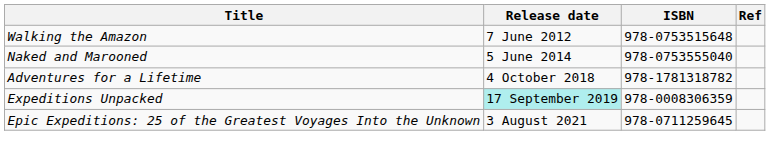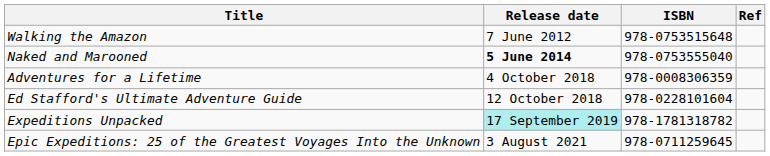Naked and Marooned | Release date: normal -> bold
Adventures for a Lifetime | ISBN: 978-1781318782 -> 978-0008306359
+ row: Ed Stafford's Ultimate Adventure Guide | 12 October 2018 | 978-0228101604
Expeditions Unpacked | ISBN: 978-0008306359 -> 978-1781318782
